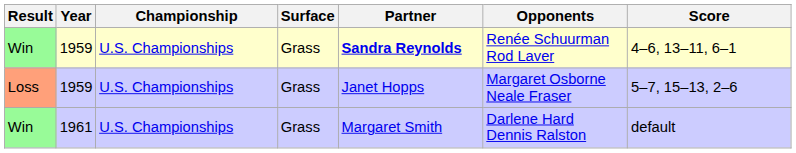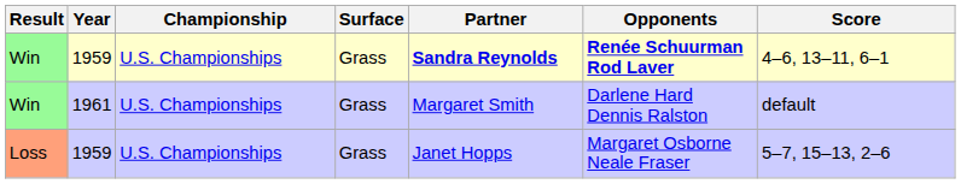Win / 1959 | Opponents: normal -> bold
rows swapped: Loss <-> Win / 1961
